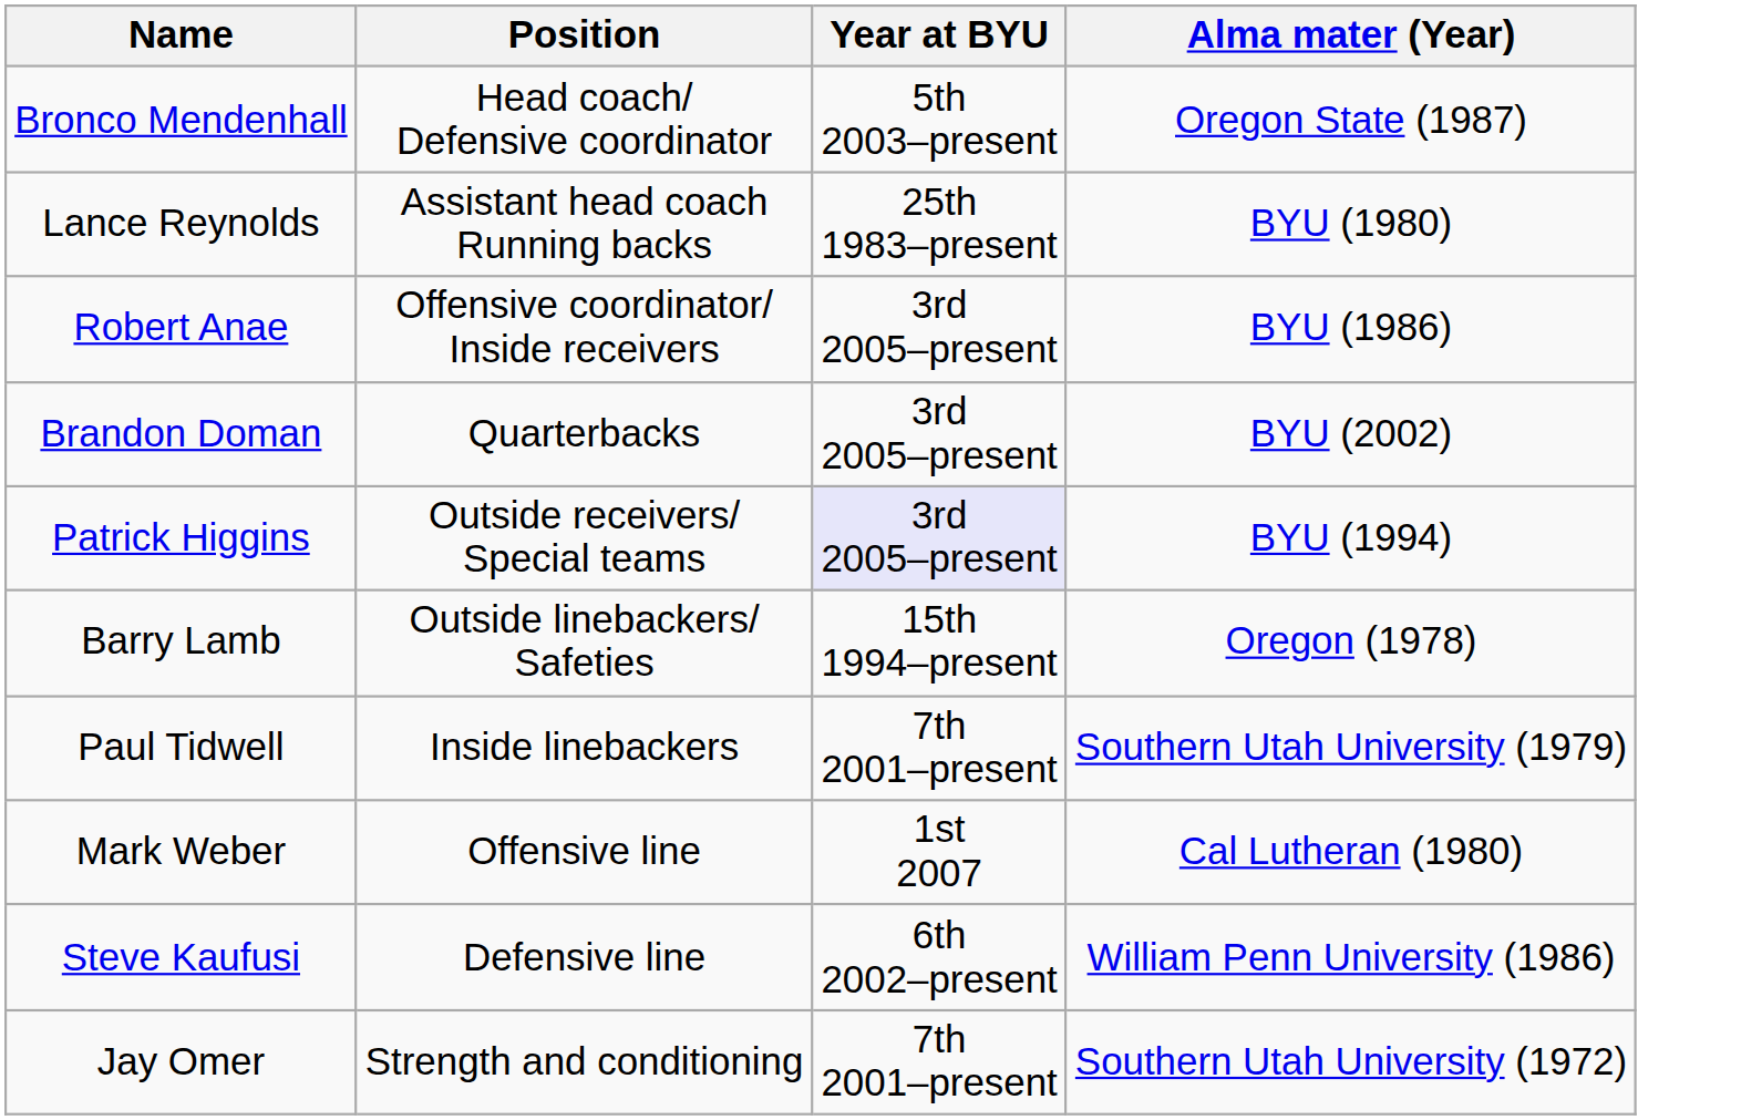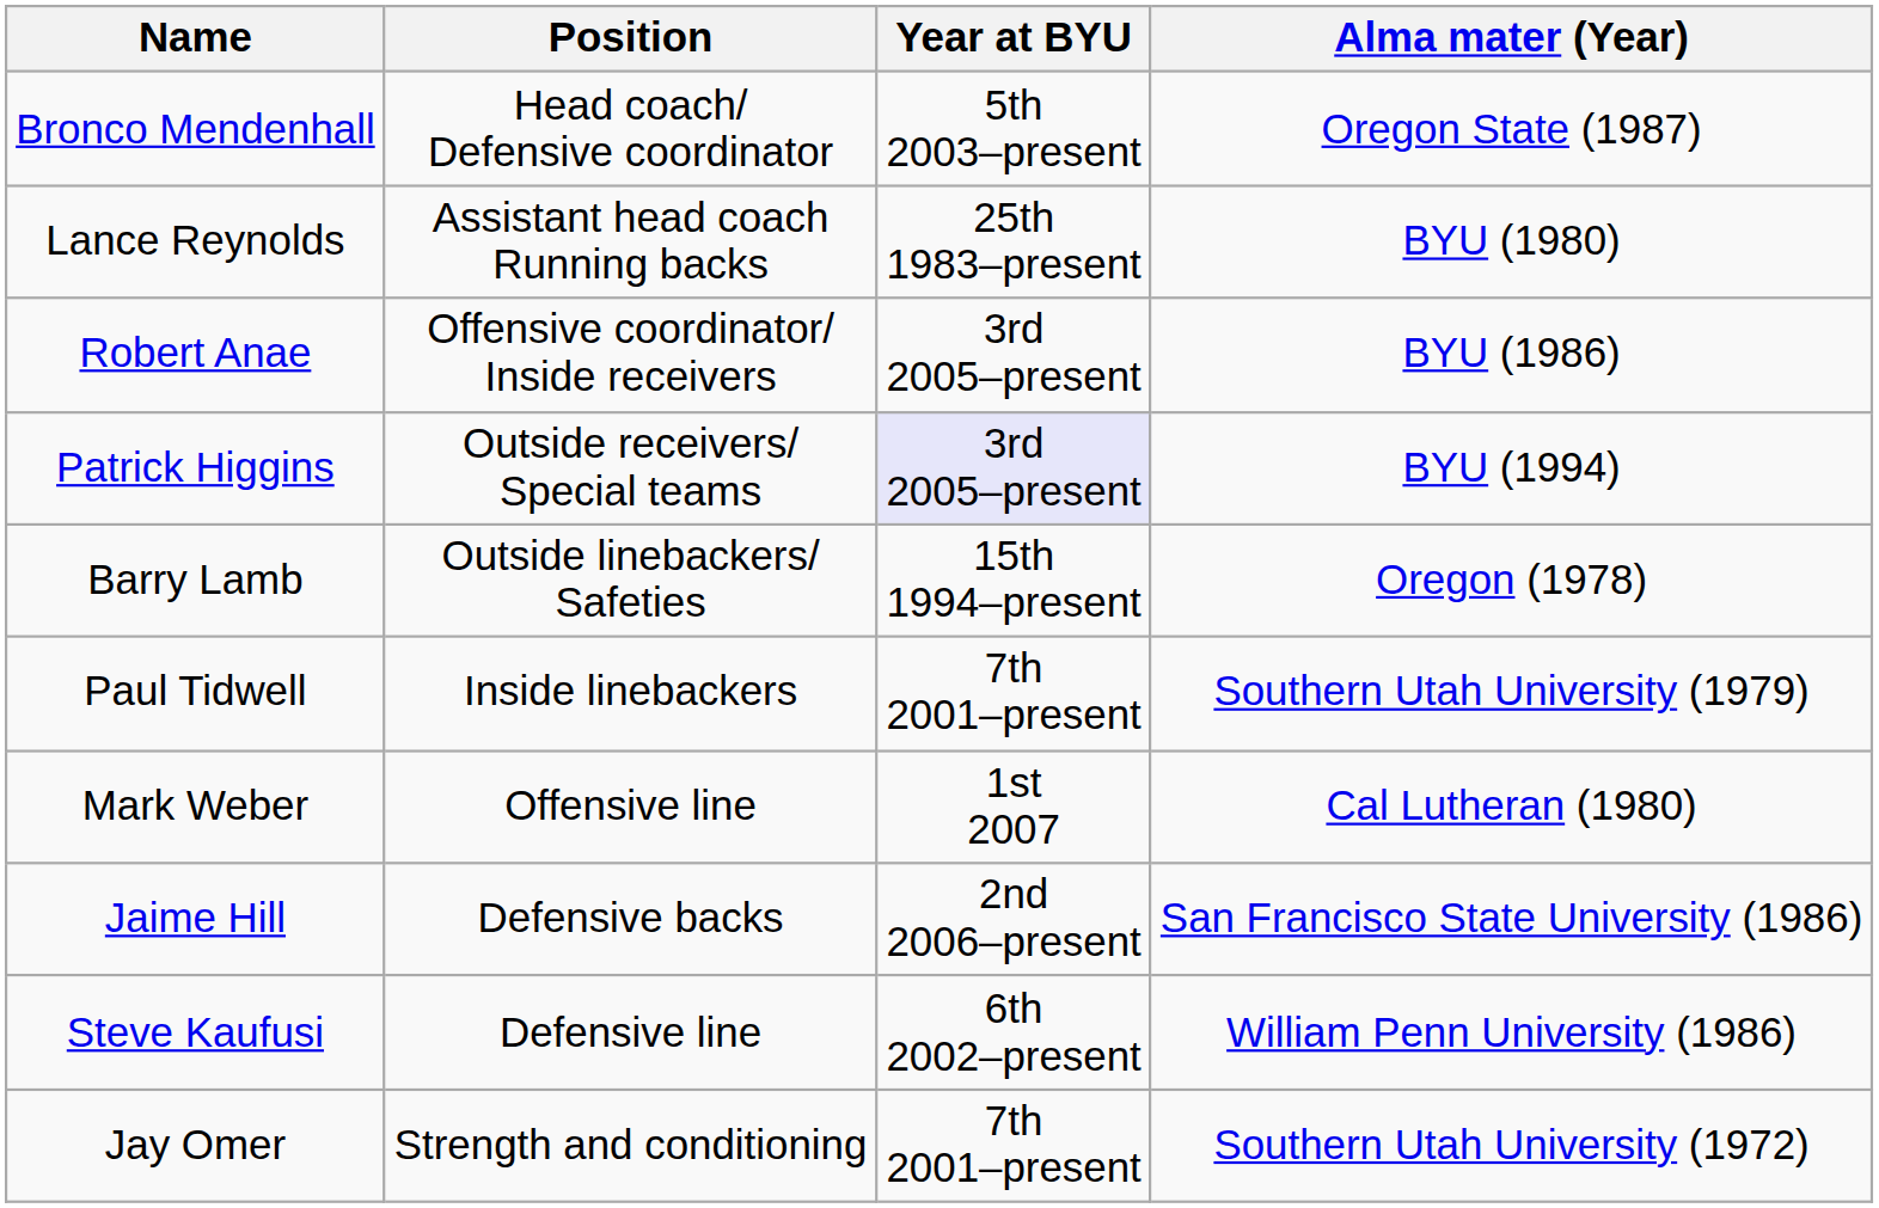- row: Brandon Doman | Quarterbacks | 3rd 2005–present | BYU (2002)
+ row: Jaime Hill | Defensive backs | 2nd 2006–present | San Francisco State University (1986)
